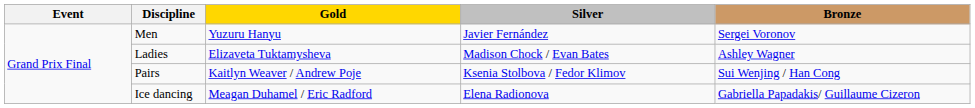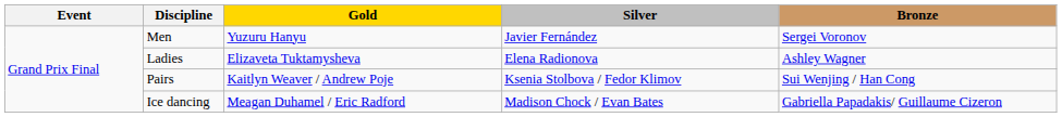Ladies | Silver: Madison Chock / Evan Bates -> Elena Radionova
Ice dancing | Silver: Elena Radionova -> Madison Chock / Evan Bates
